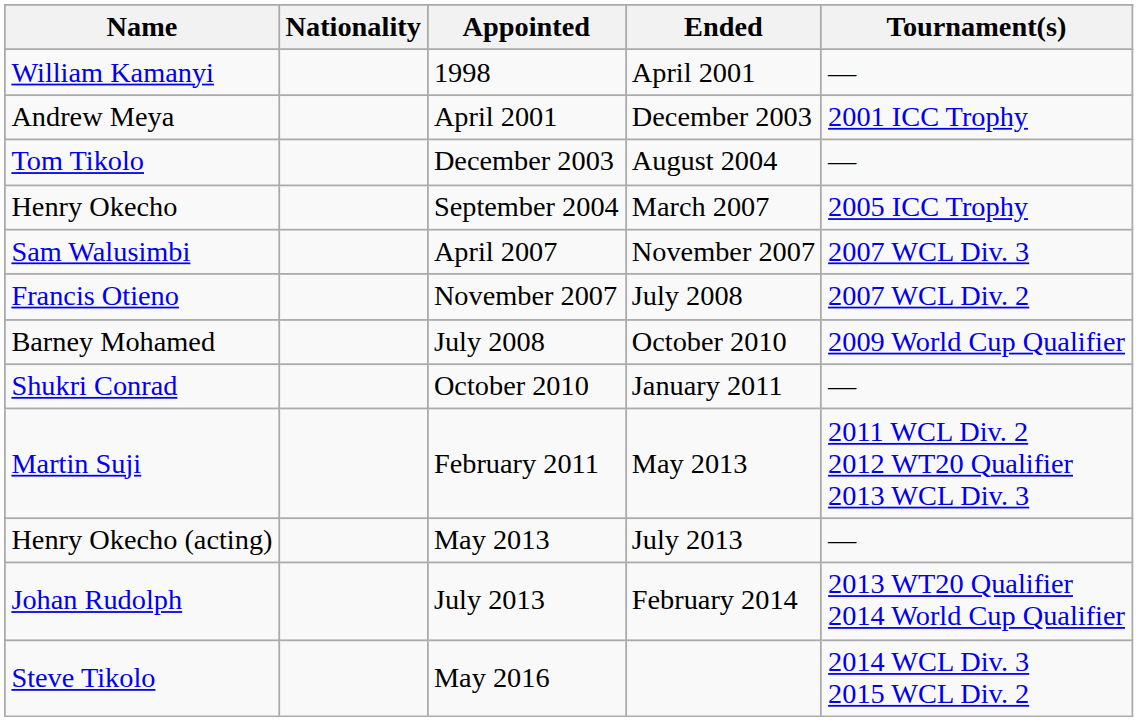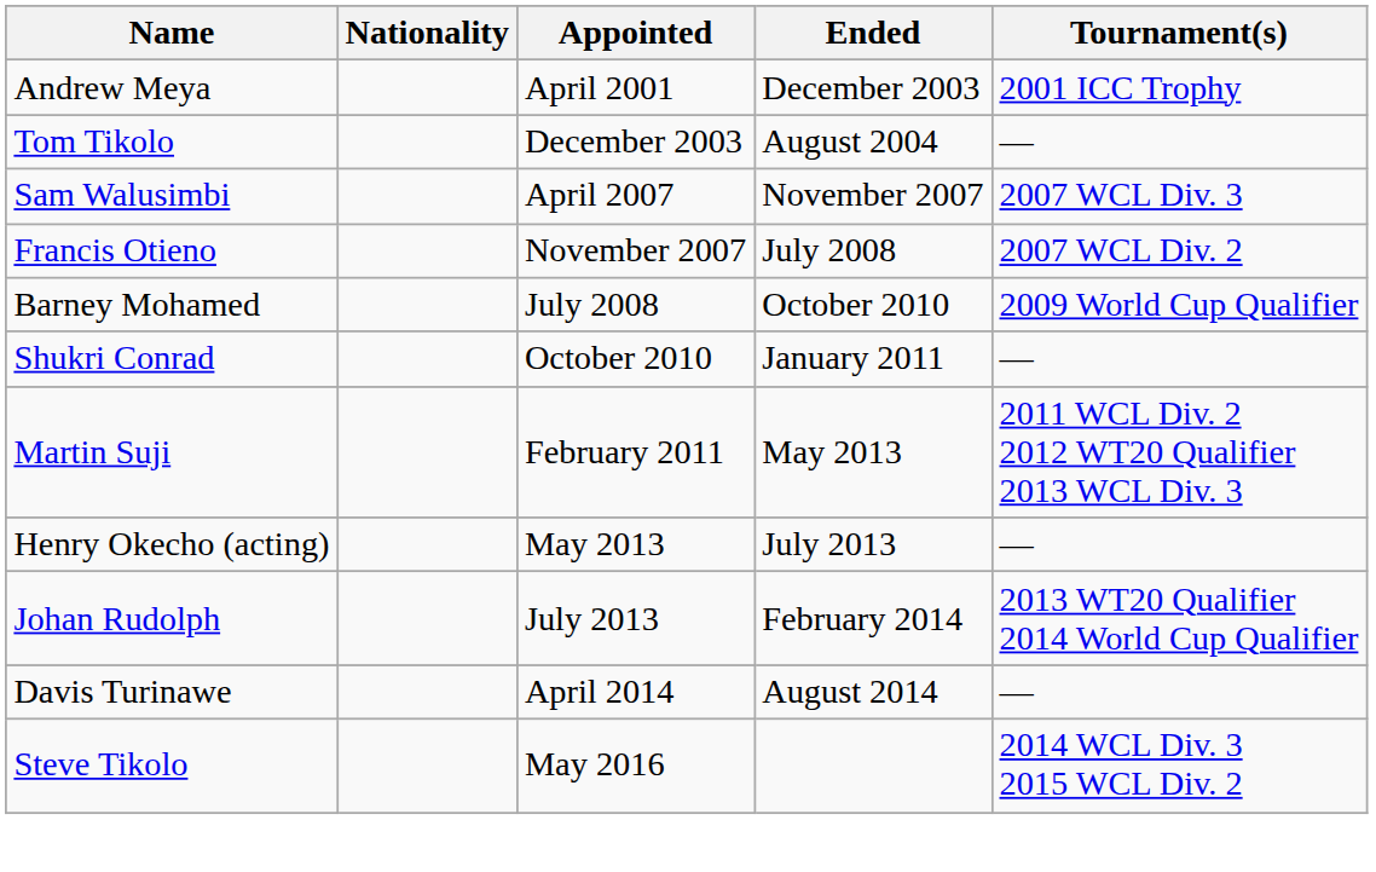- row: William Kamanyi | 1998 | April 2001 | —
- row: Henry Okecho | September 2004 | March 2007 | 2005 ICC Trophy
+ row: Davis Turinawe | April 2014 | August 2014 | —
